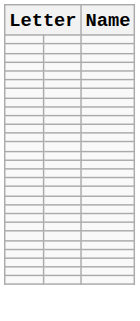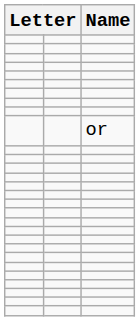+ row: or
